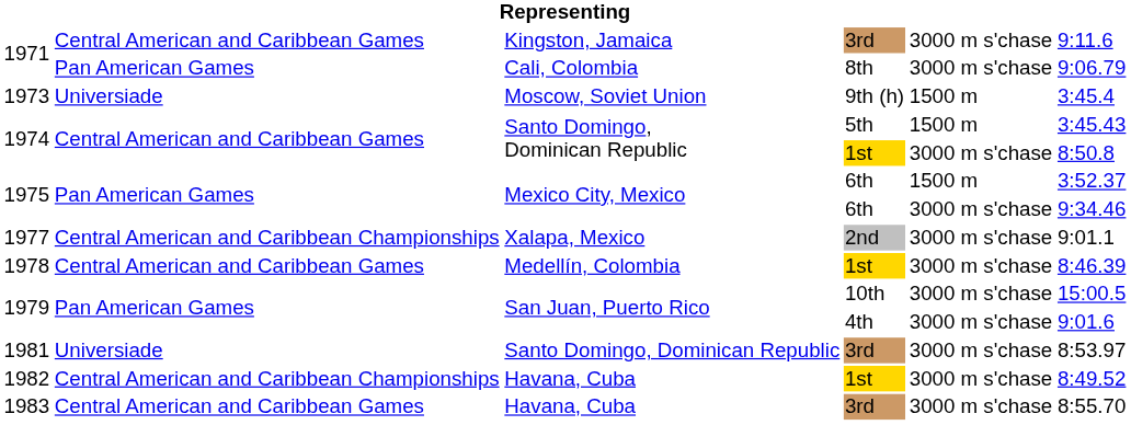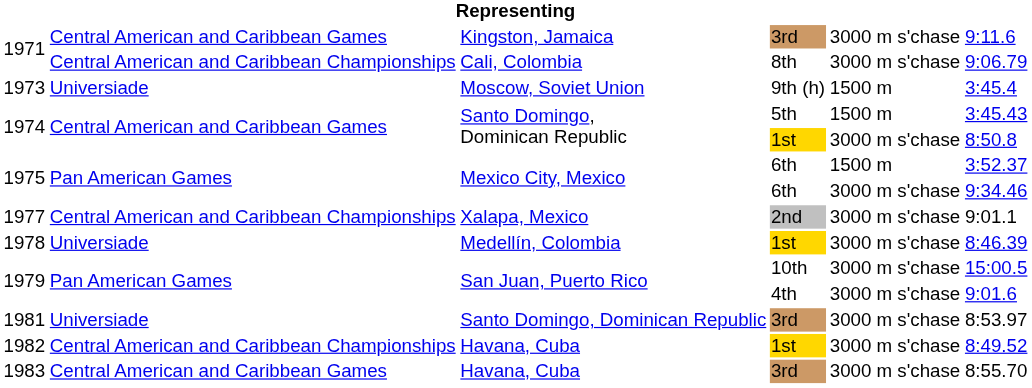1971 / 8th | column 2: Pan American Games -> Central American and Caribbean Championships
1978 | column 2: Central American and Caribbean Games -> Universiade
